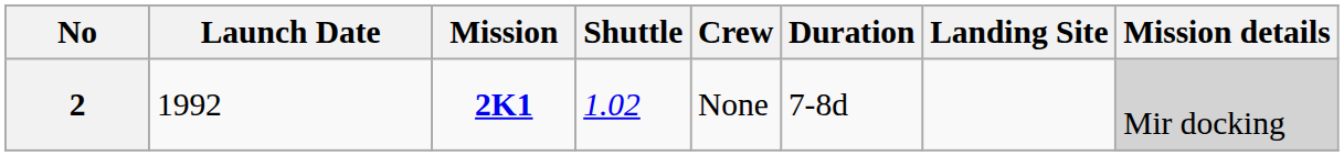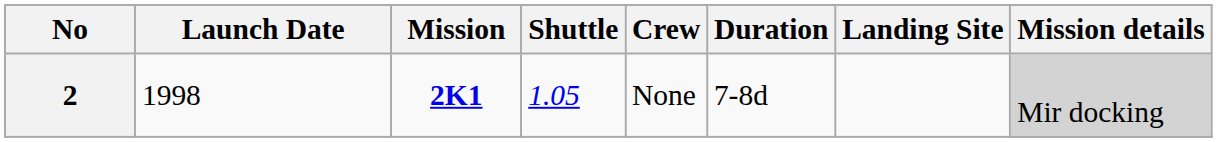2 | Launch Date: 1992 -> 1998
2 | Shuttle: 1.02 -> 1.05
